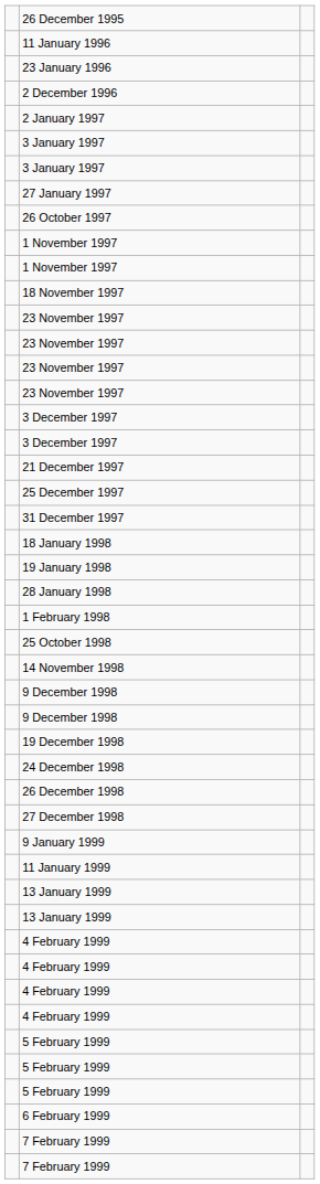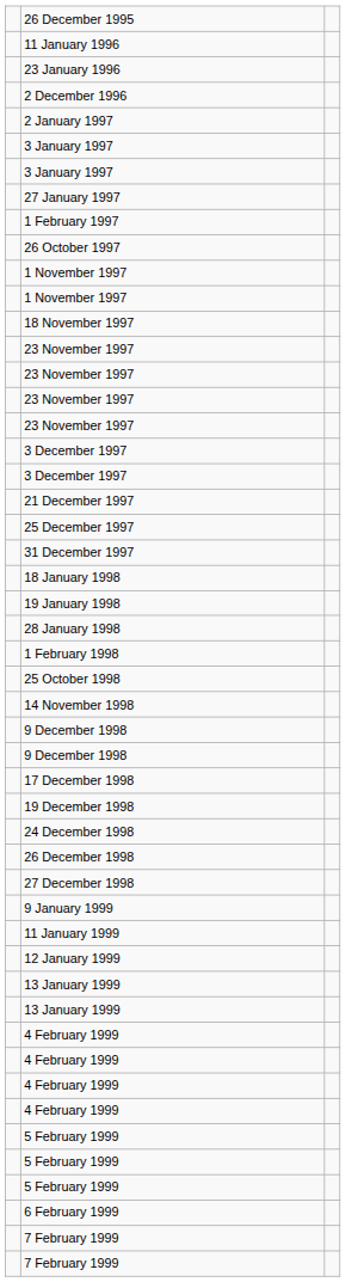+ row: 1 February 1997
+ row: 17 December 1998
+ row: 12 January 1999
